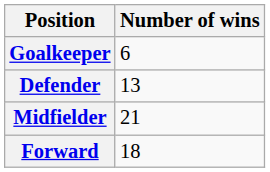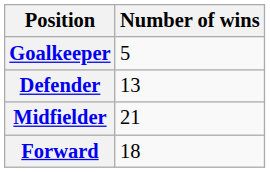Goalkeeper | Number of wins: 6 -> 5
